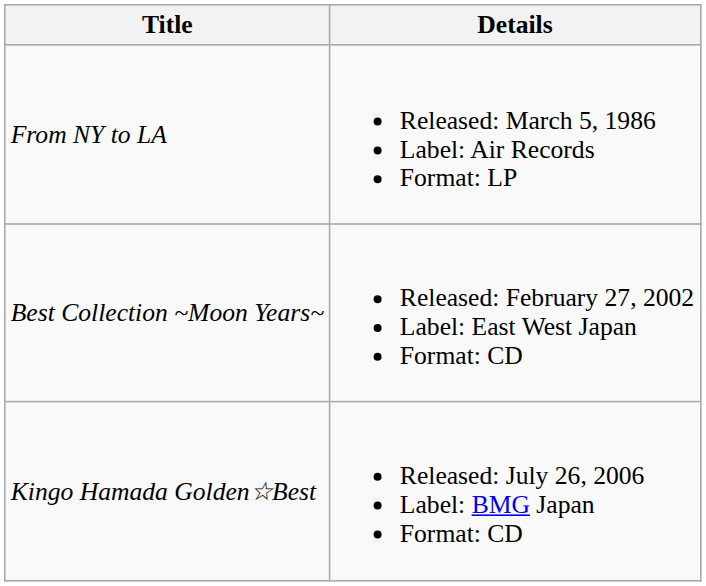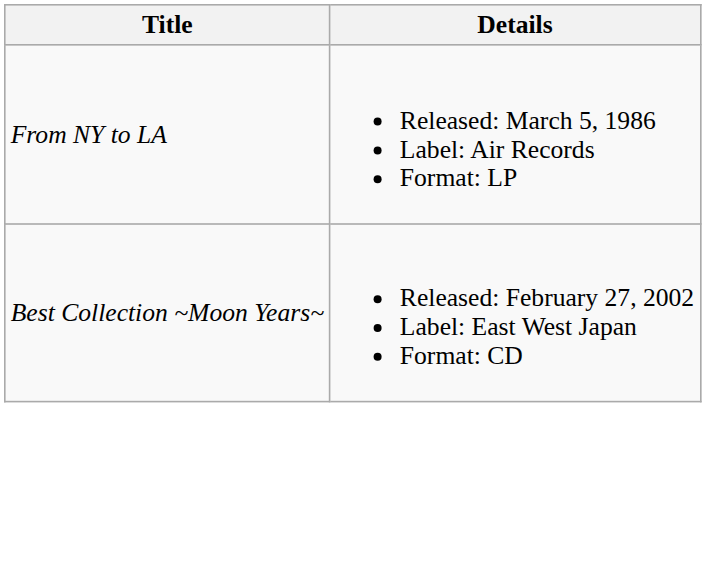- row: Kingo Hamada Golden☆Best | Released: July 26, 2006 Label: BMG Japan Format: CD
